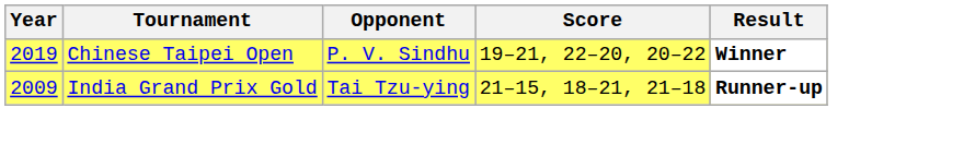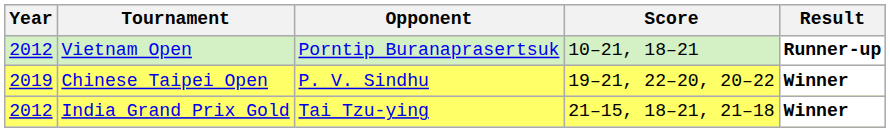+ row: 2012 | Vietnam Open | Porntip Buranaprasertsuk | 10–21, 18–21 | Runner-up
India Grand Prix Gold | Year: 2009 -> 2012
India Grand Prix Gold | Result: Runner-up -> Winner
